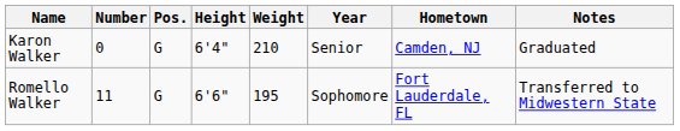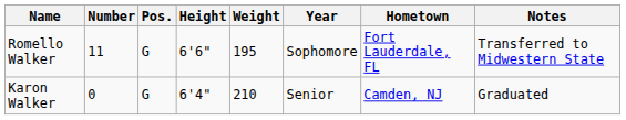rows swapped: Karon Walker <-> Romello Walker
